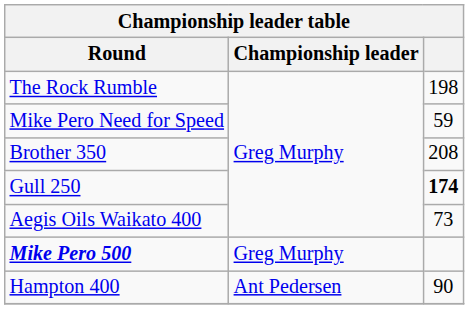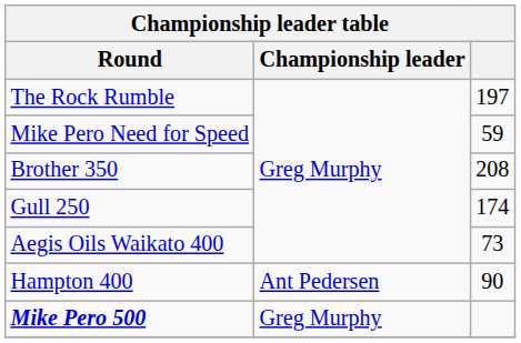The Rock Rumble | column 3: 198 -> 197
Gull 250 | column 3: bold -> normal
rows swapped: Hampton 400 <-> Mike Pero 500
